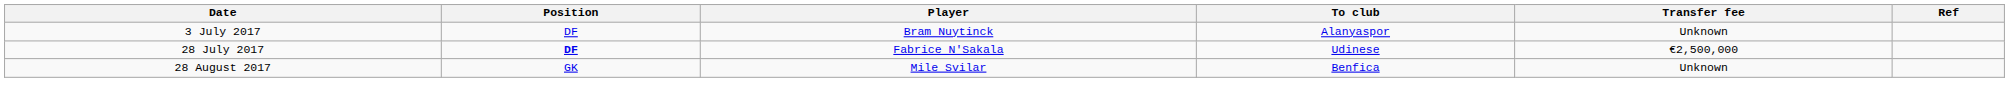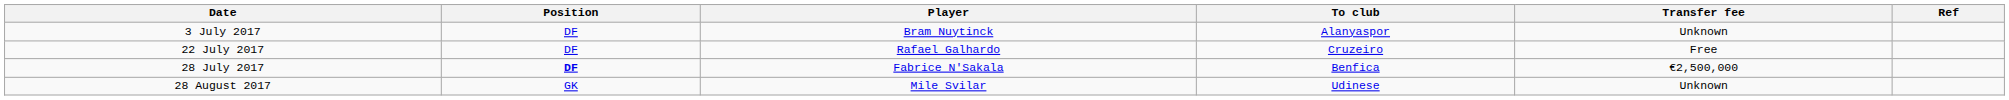+ row: 22 July 2017 | DF | Rafael Galhardo | Cruzeiro | Free
28 July 2017 | To club: Udinese -> Benfica
28 August 2017 | To club: Benfica -> Udinese
